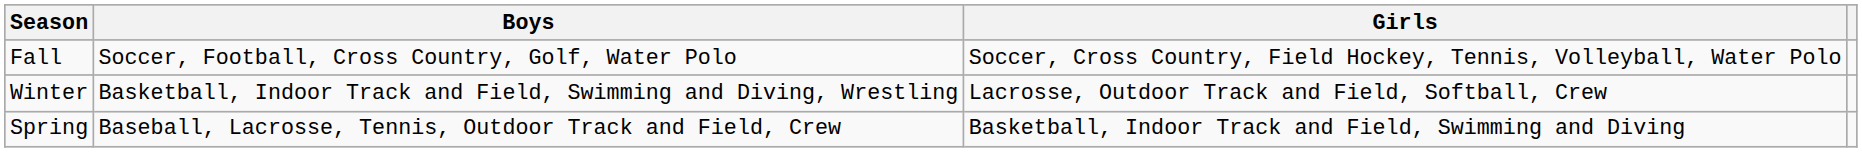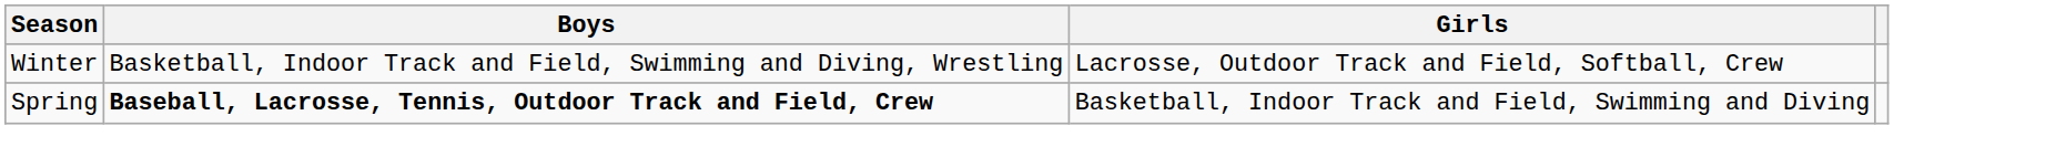- row: Fall | Soccer, Football, Cross Country, Golf, Water Polo | Soccer, Cross Country, Field Hockey, Tennis, Volleyball, Water Polo
Spring | Boys: normal -> bold
